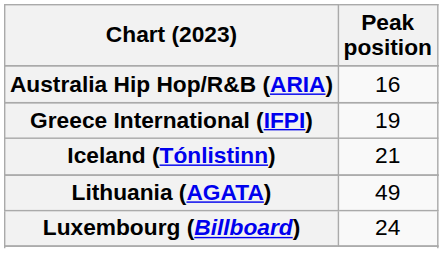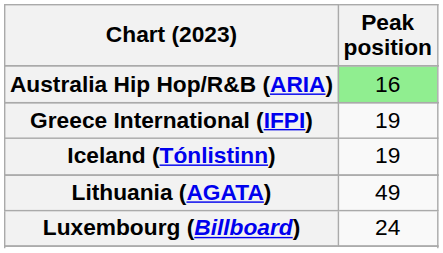Australia Hip Hop/R&B (ARIA) | Peak position: no background -> lightgreen background
Iceland (Tónlistinn) | Peak position: 21 -> 19
